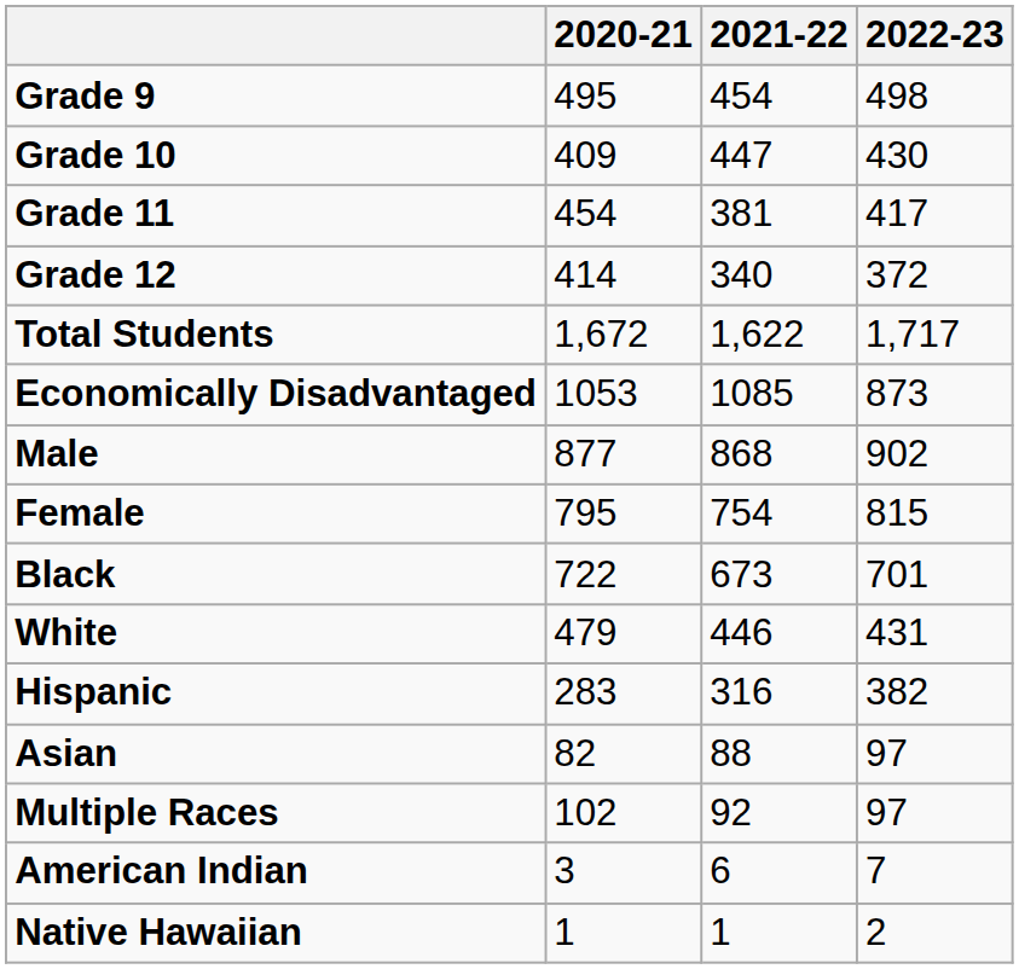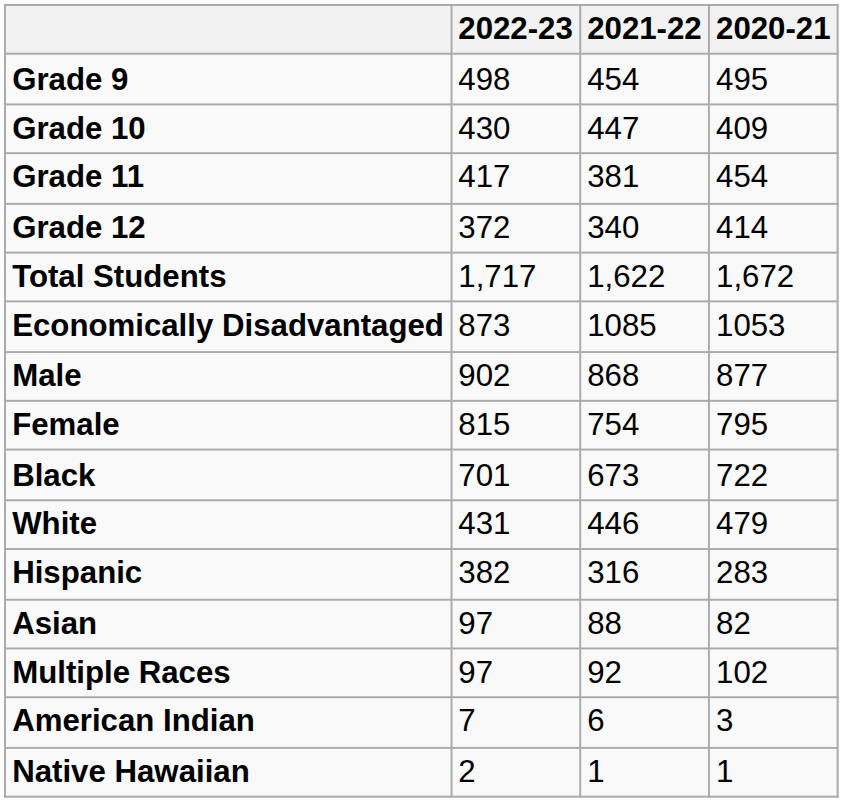columns swapped: 2020-21 <-> 2022-23
